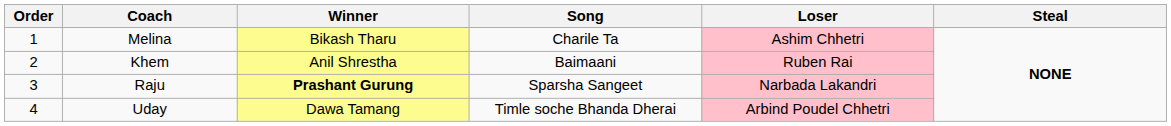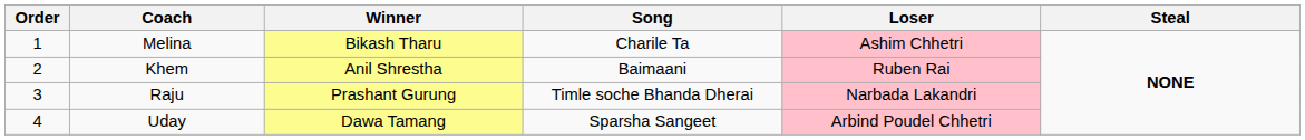Raju | Winner: bold -> normal
Raju | Song: Sparsha Sangeet -> Timle soche Bhanda Dherai
Uday | Song: Timle soche Bhanda Dherai -> Sparsha Sangeet
